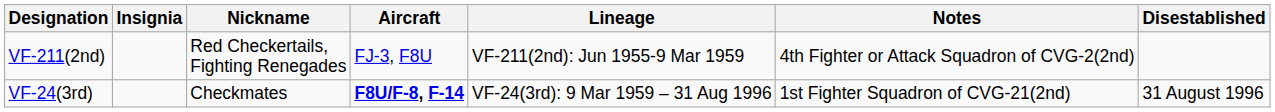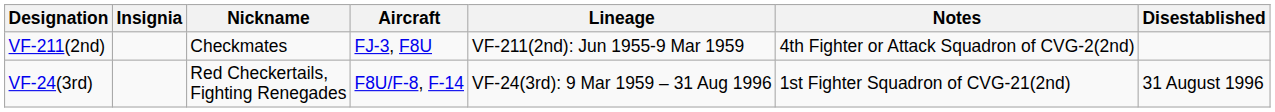VF-211(2nd) | Nickname: Red Checkertails, Fighting Renegades -> Checkmates
VF-24(3rd) | Nickname: Checkmates -> Red Checkertails, Fighting Renegades
VF-24(3rd) | Aircraft: bold -> normal
